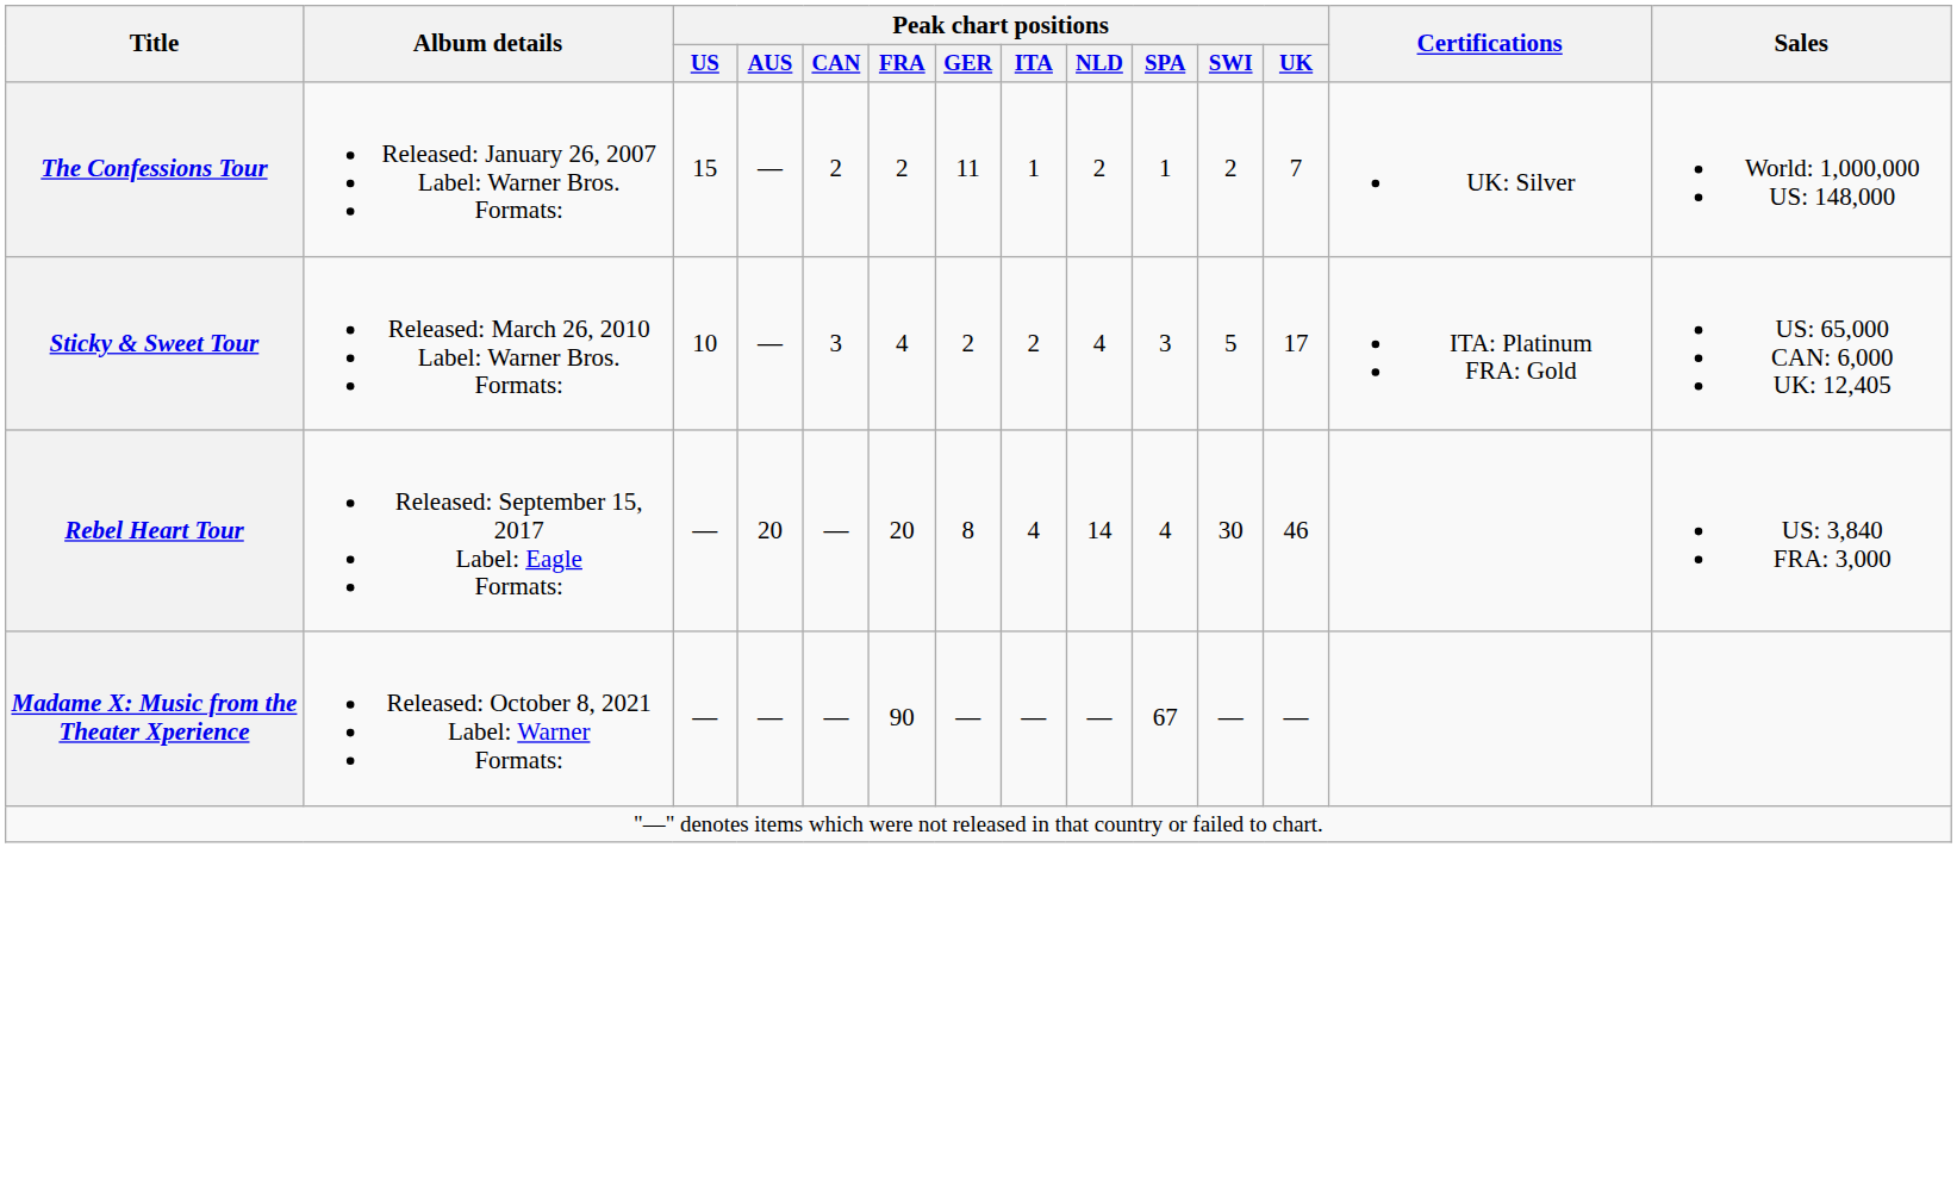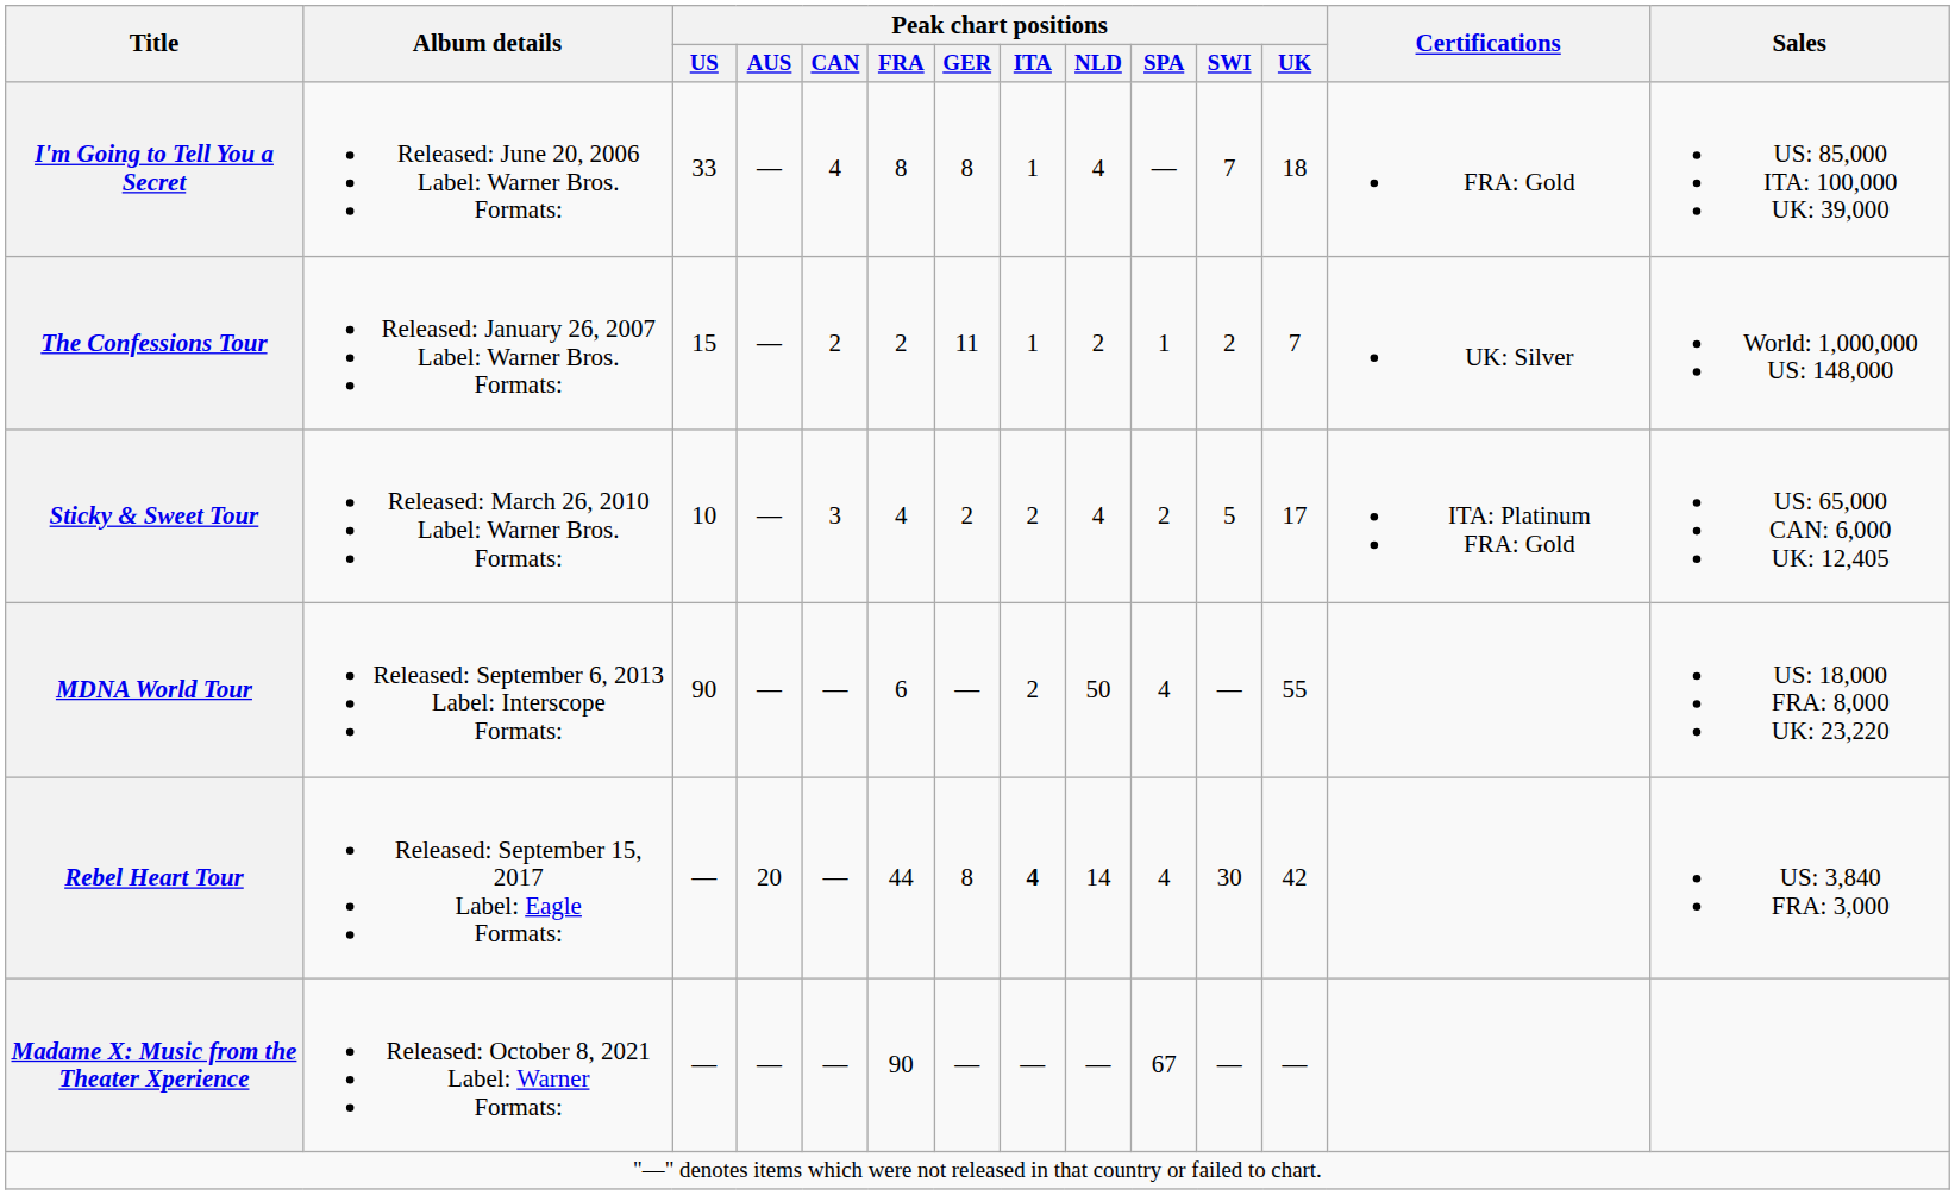+ row: I'm Going to Tell You a Secret | Released: June 20, 2006 Label: Warner Bros. Formats: | 33 | — | 4 | 8 | 8 | 1 | 4 | — | 7 | 18 | FRA: Gold | US: 85,000 ITA: 100,000 UK: 39,000
Sticky & Sweet Tour | Peak chart positions / SPA: 3 -> 2
+ row: MDNA World Tour | Released: September 6, 2013 Label: Interscope Formats: | 90 | — | — | 6 | — | 2 | 50 | 4 | — | 55 | US: 18,000 FRA: 8,000 UK: 23,220
Rebel Heart Tour | Peak chart positions / FRA: 20 -> 44
Rebel Heart Tour | Peak chart positions / ITA: normal -> bold
Rebel Heart Tour | Peak chart positions / UK: 46 -> 42
